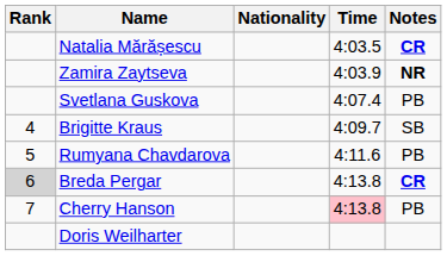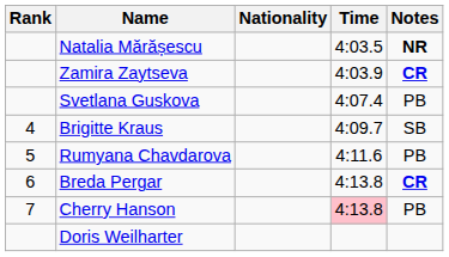Natalia Mărășescu | Notes: CR -> NR
Zamira Zaytseva | Notes: NR -> CR
Breda Pergar | Rank: lightgrey background -> no background
